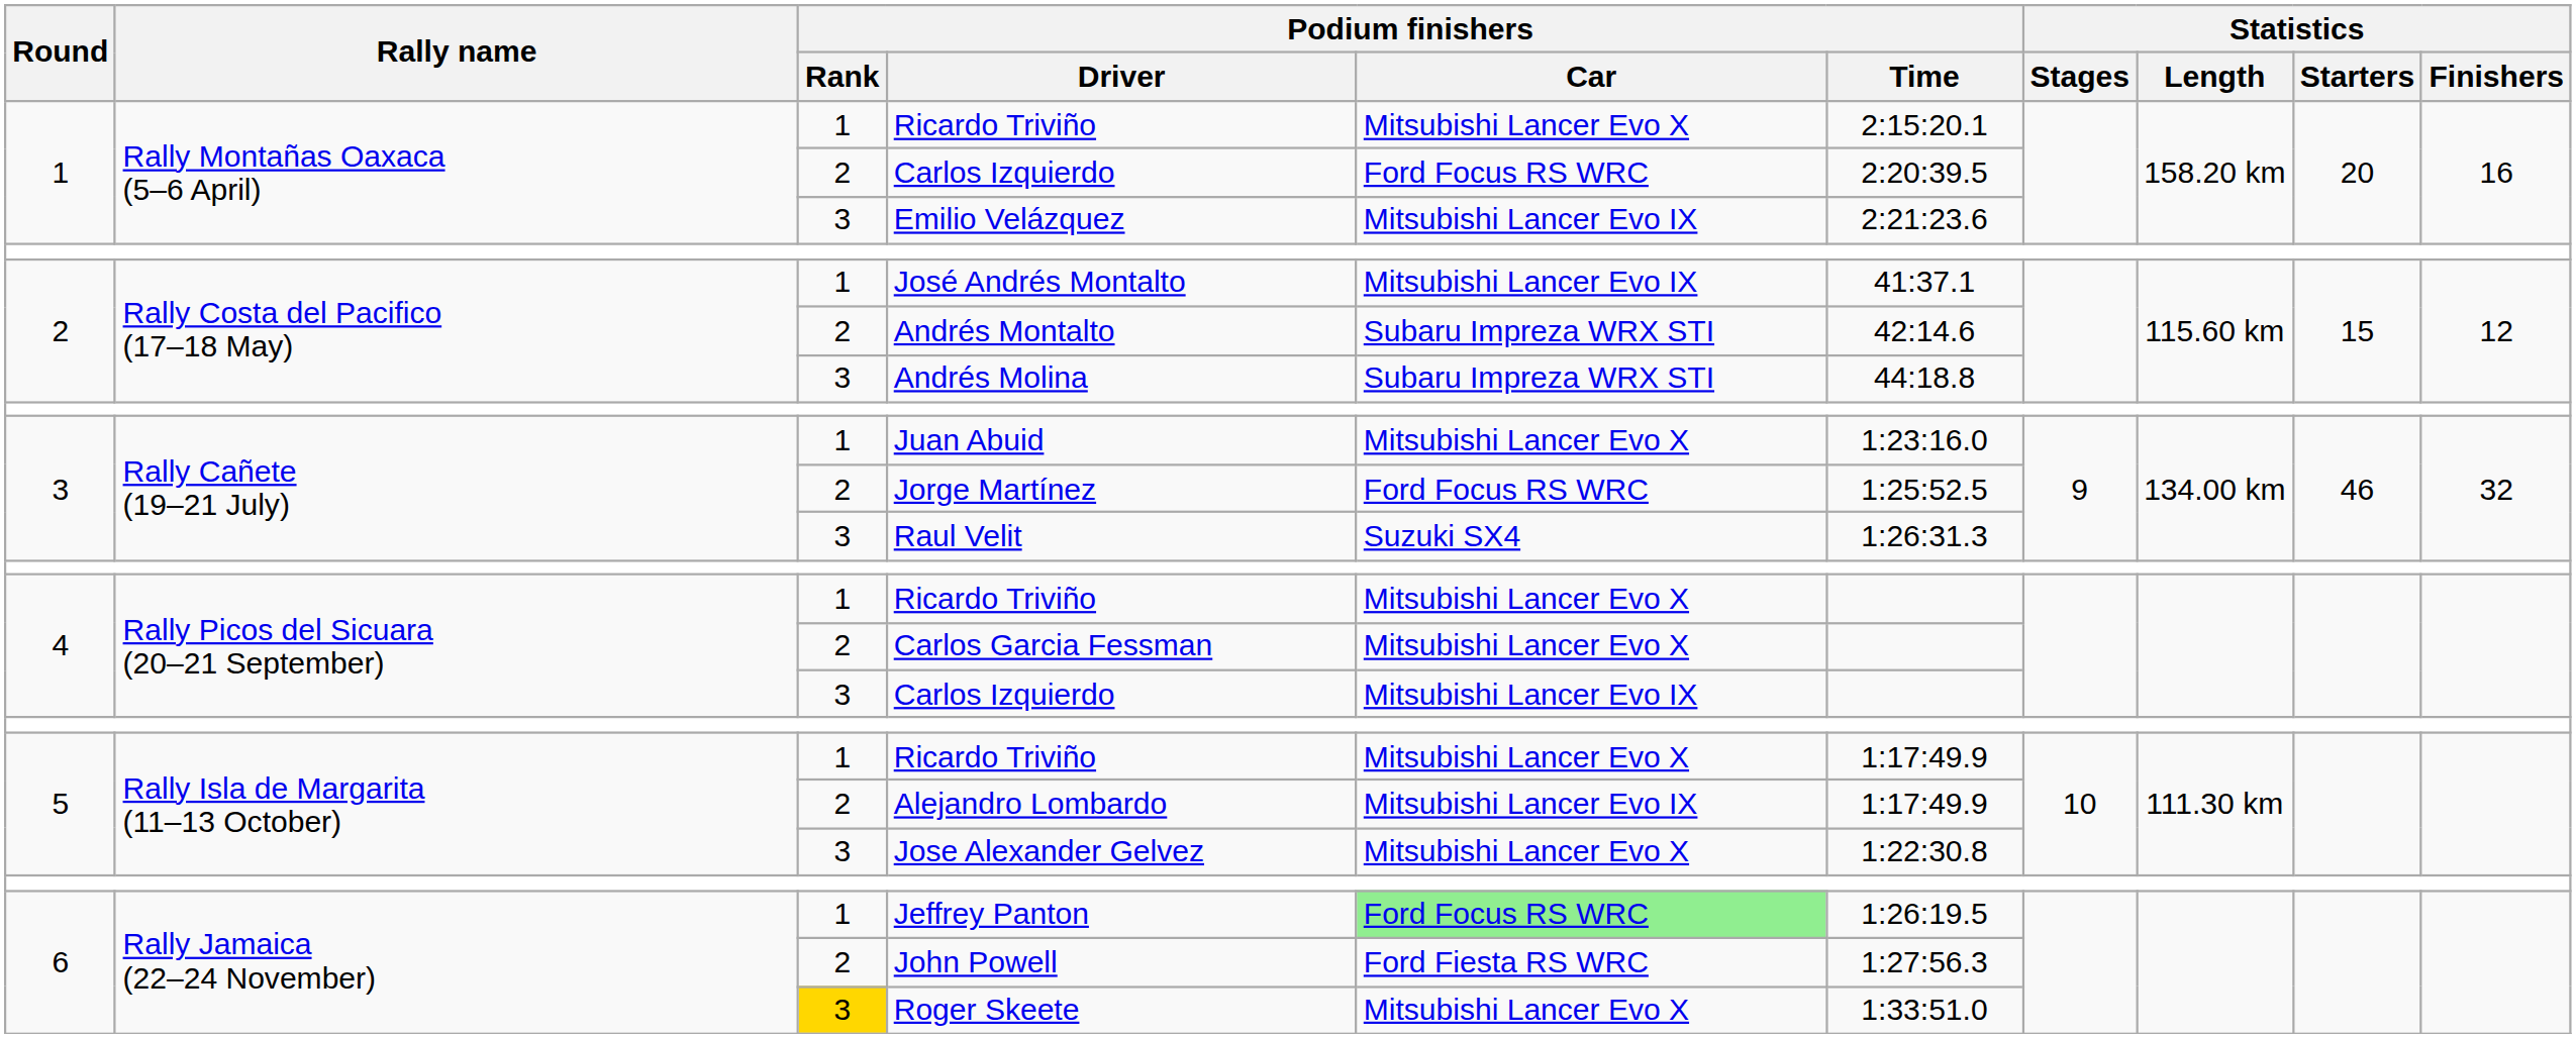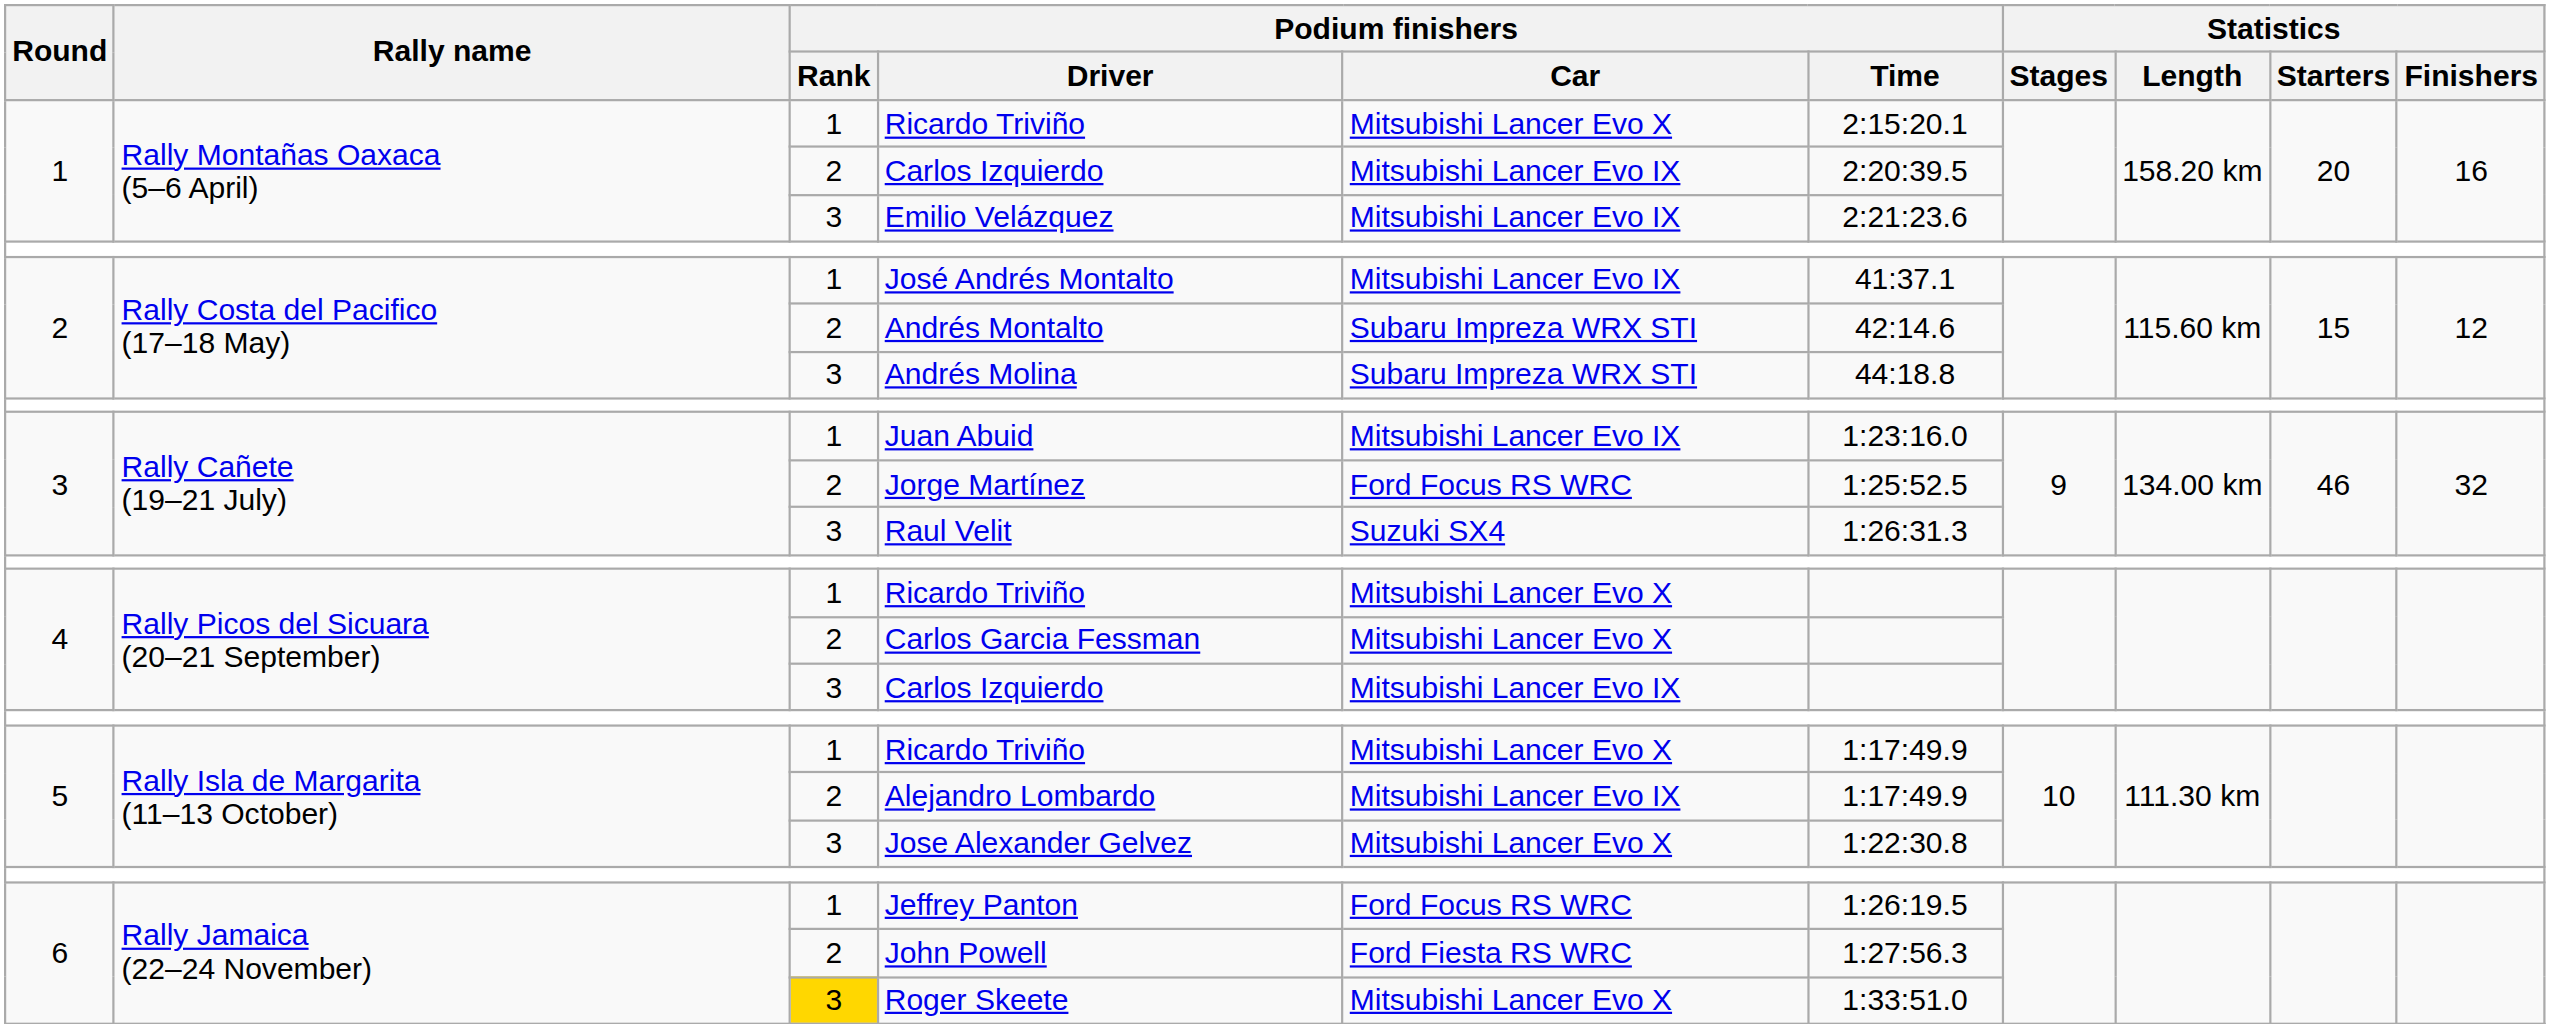1 / Carlos Izquierdo | Podium finishers / Car: Ford Focus RS WRC -> Mitsubishi Lancer Evo IX
Juan Abuid | Podium finishers / Car: Mitsubishi Lancer Evo X -> Mitsubishi Lancer Evo IX
Jeffrey Panton | Podium finishers / Car: lightgreen background -> no background
